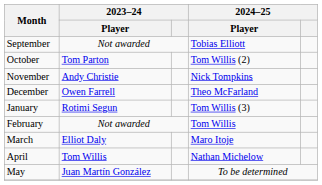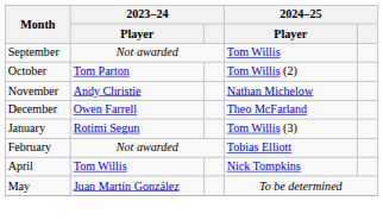September | 2024–25 / Player: Tobias Elliott -> Tom Willis
November | 2024–25 / Player: Nick Tompkins -> Nathan Michelow
February | 2024–25 / Player: Tom Willis -> Tobias Elliott
- row: March | Elliot Daly | Maro Itoje
April | 2024–25 / Player: Nathan Michelow -> Nick Tompkins
